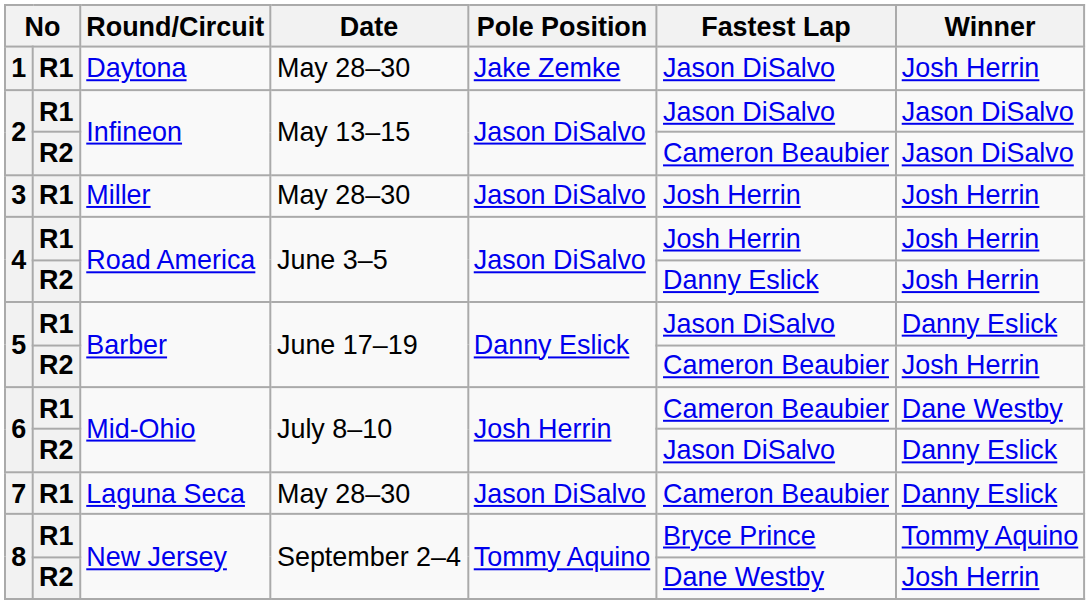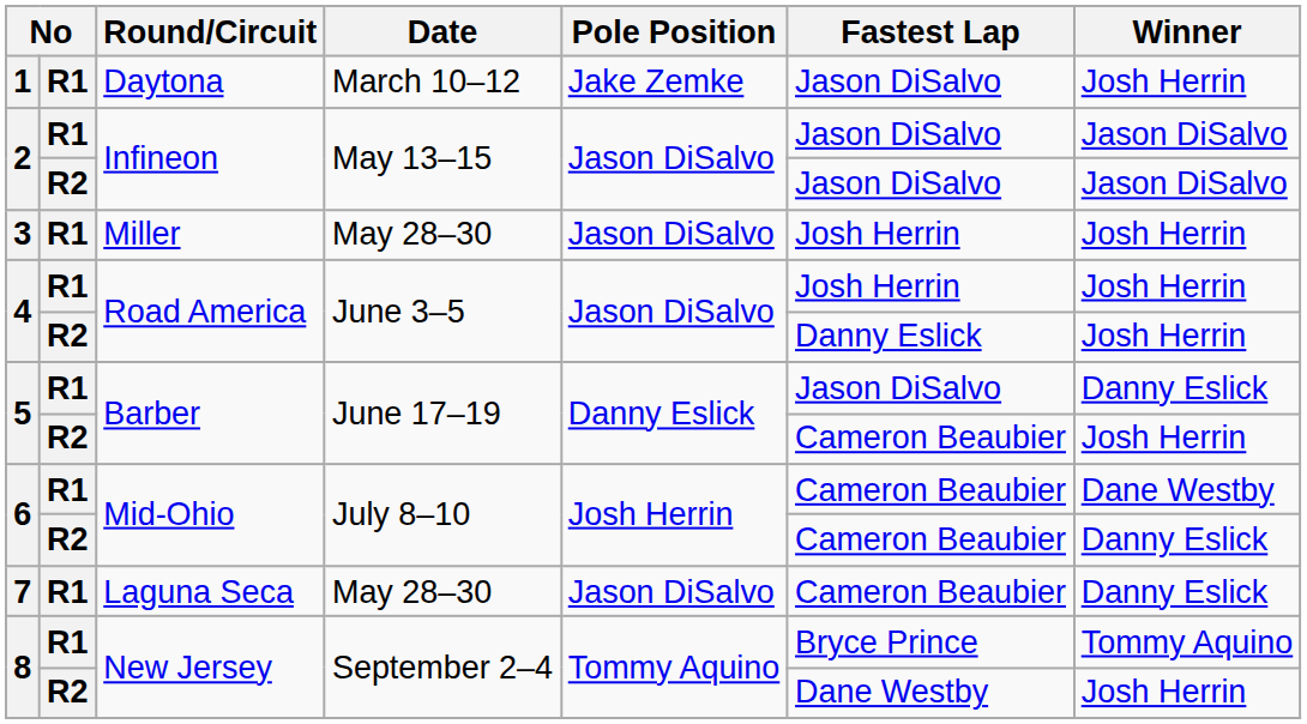1 | Date: May 28–30 -> March 10–12
2 / R2 | Fastest Lap: Cameron Beaubier -> Jason DiSalvo
6 / R2 | Fastest Lap: Jason DiSalvo -> Cameron Beaubier
